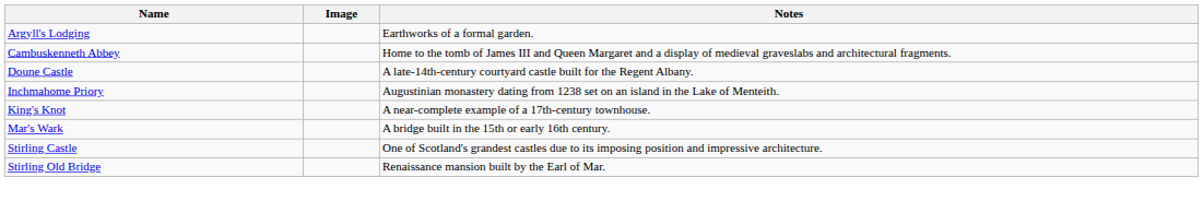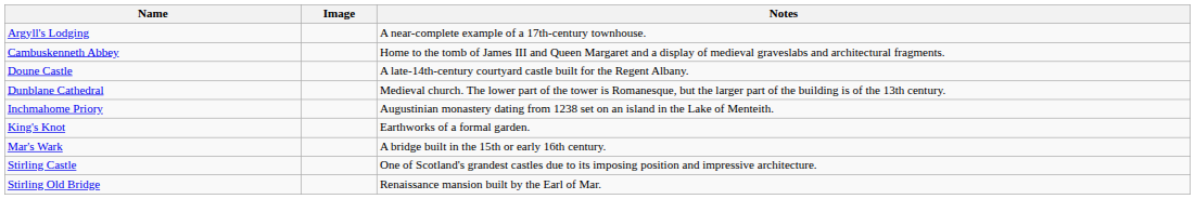Argyll's Lodging | Notes: Earthworks of a formal garden. -> A near-complete example of a 17th-century townhouse.
+ row: Dunblane Cathedral | Medieval church. The lower part of the tower is Romanesque, but the larger part of the building is of the 13th century.
King's Knot | Notes: A near-complete example of a 17th-century townhouse. -> Earthworks of a formal garden.
